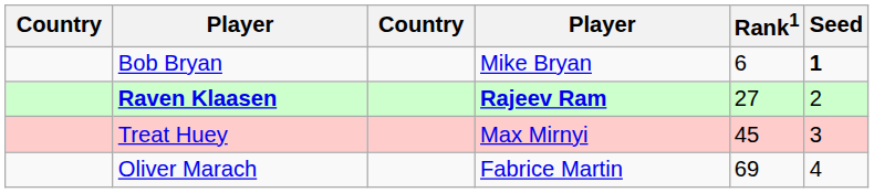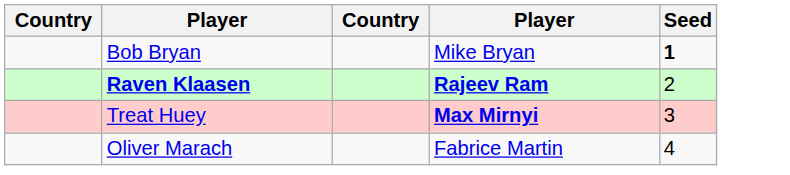- column: Rank1 | 6 | 27 | 45 | 69
Treat Huey | column 4: normal -> bold
